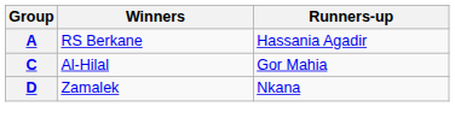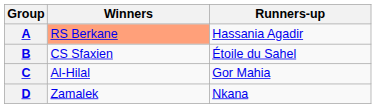A | Winners: no background -> lightsalmon background
+ row: B | CS Sfaxien | Étoile du Sahel
